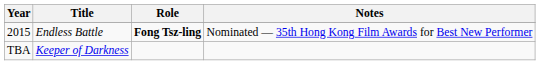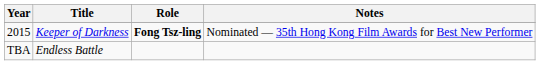2015 | Title: Endless Battle -> Keeper of Darkness
TBA | Title: Keeper of Darkness -> Endless Battle
